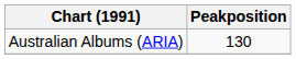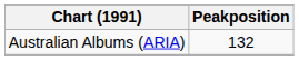Australian Albums (ARIA) | Peakposition: 130 -> 132
